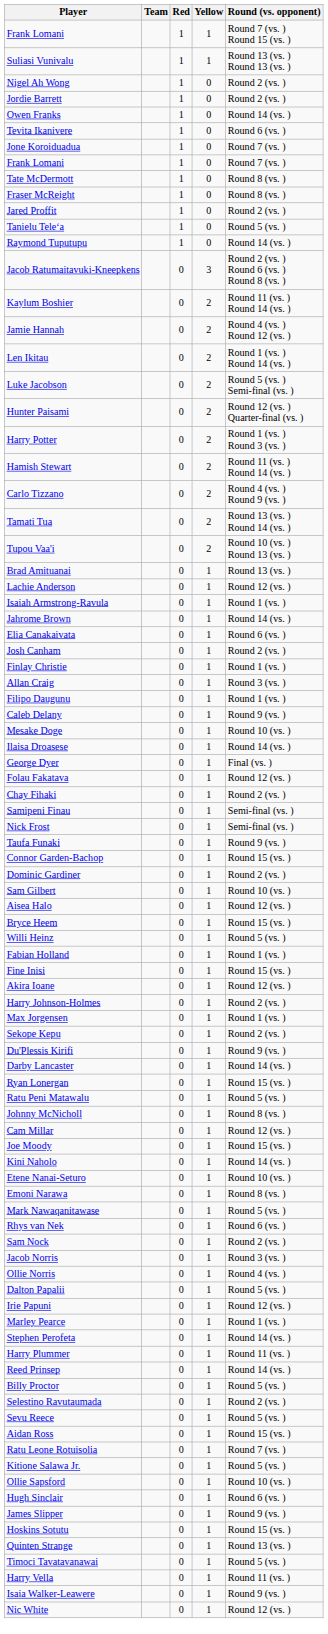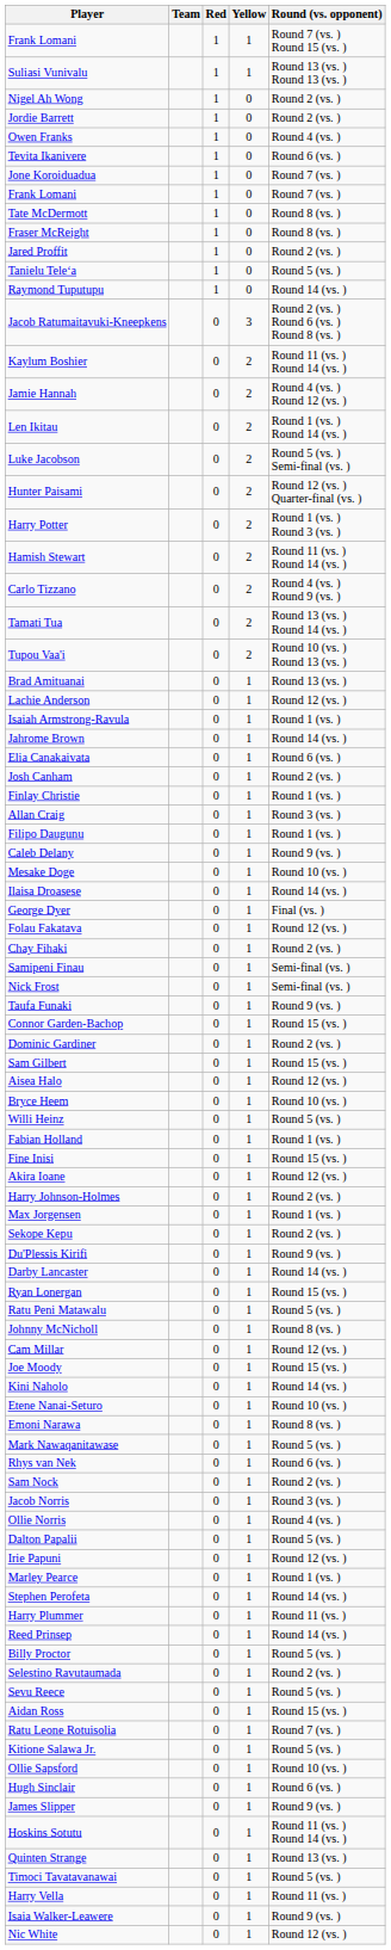Owen Franks | Round (vs. opponent): Round 14 (vs. ) -> Round 4 (vs. )
Sam Gilbert | Round (vs. opponent): Round 10 (vs. ) -> Round 15 (vs. )
Bryce Heem | Round (vs. opponent): Round 15 (vs. ) -> Round 10 (vs. )
Hoskins Sotutu | Round (vs. opponent): Round 15 (vs. ) -> Round 11 (vs. ) Round 14 (vs. )
